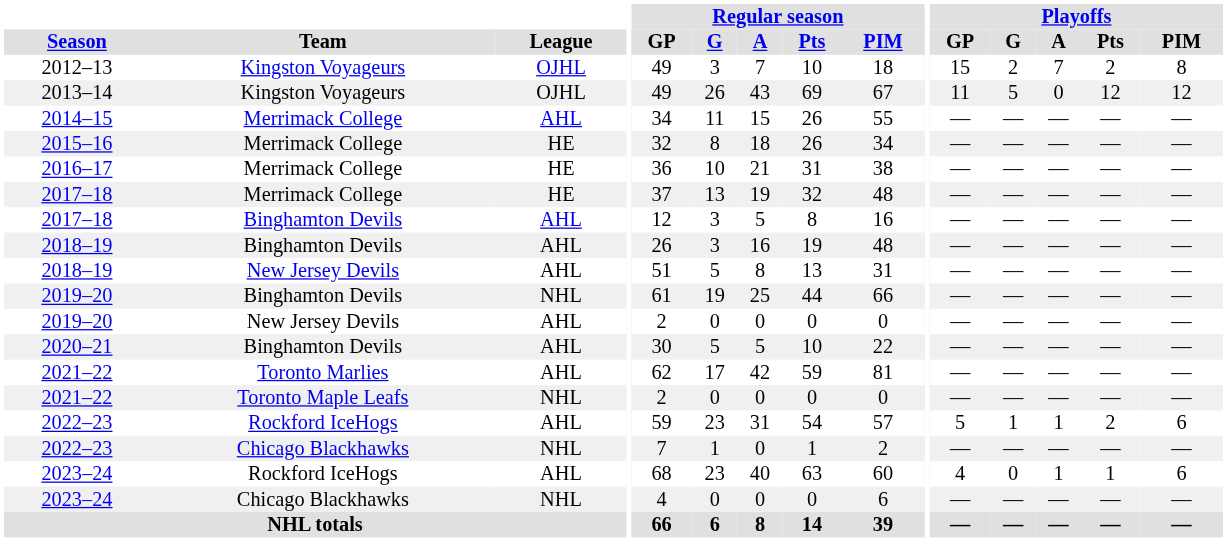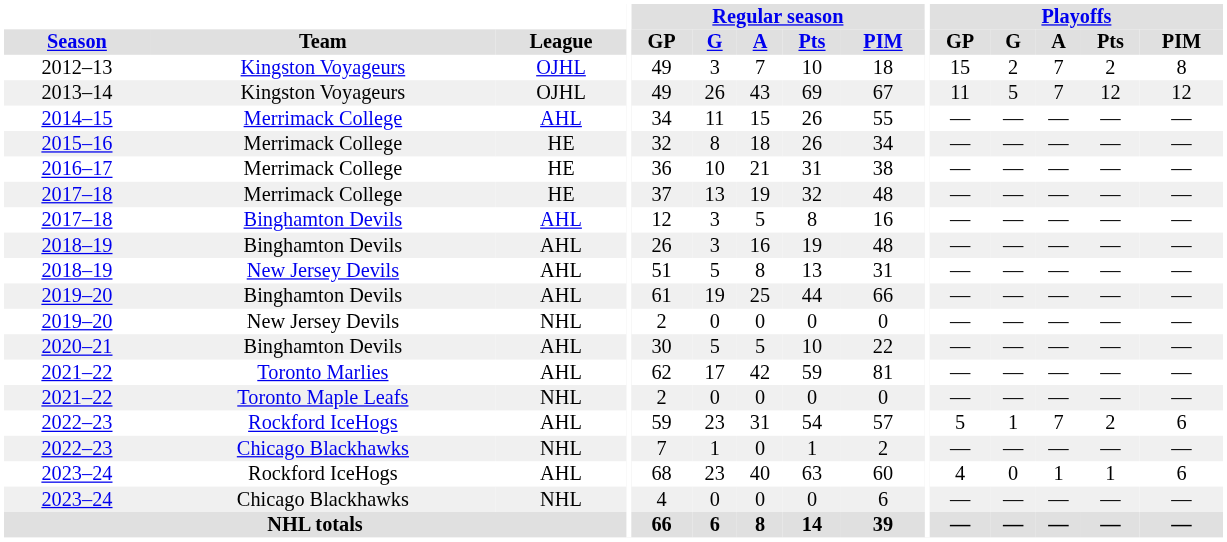2013–14 | Playoffs / A: 0 -> 7
2019–20 / Binghamton Devils | League: NHL -> AHL
2019–20 / New Jersey Devils | League: AHL -> NHL
2022–23 / Rockford IceHogs | Playoffs / A: 1 -> 7
